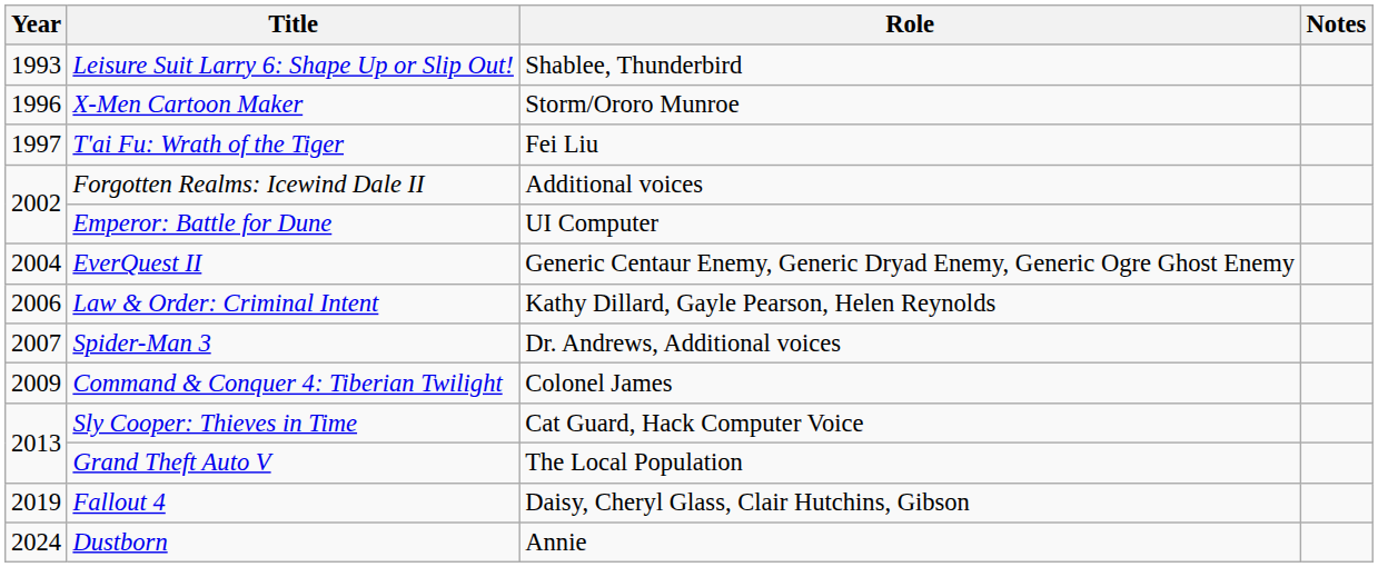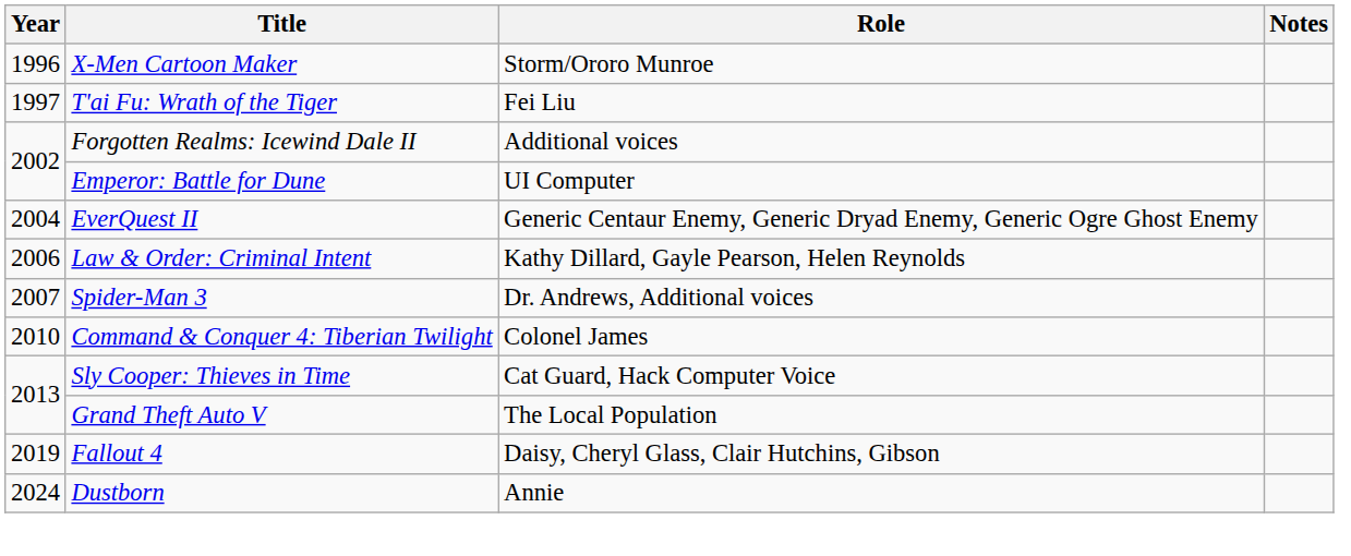- row: 1993 | Leisure Suit Larry 6: Shape Up or Slip Out! | Shablee, Thunderbird
Command & Conquer 4: Tiberian Twilight | Year: 2009 -> 2010
